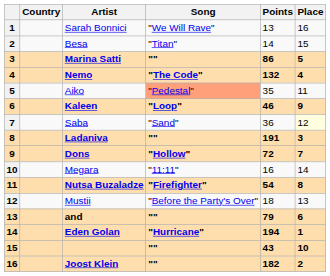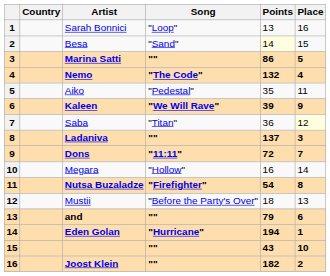Sarah Bonnici | Song: "We Will Rave" -> "Loop"
Besa | Song: "Titan" -> "Sand"
Besa | Points: no background -> lightyellow background
Aiko | Song: lightsalmon background -> no background
Kaleen | Song: "Loop" -> "We Will Rave"
Kaleen | Points: 46 -> 39
Saba | Song: "Sand" -> "Titan"
Ladaniva | Points: 191 -> 137
Dons | Song: "Hollow" -> "11:11"
Megara | Song: "11:11" -> "Hollow"
